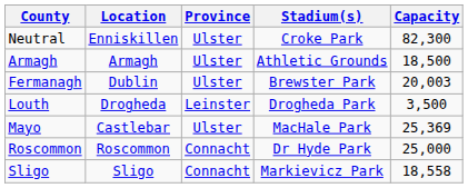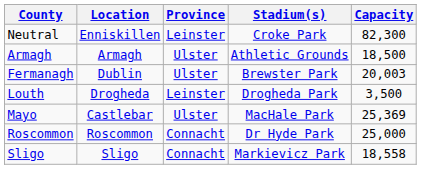Neutral | Province: Ulster -> Leinster
